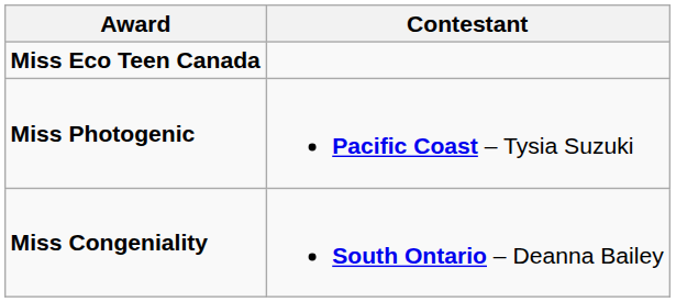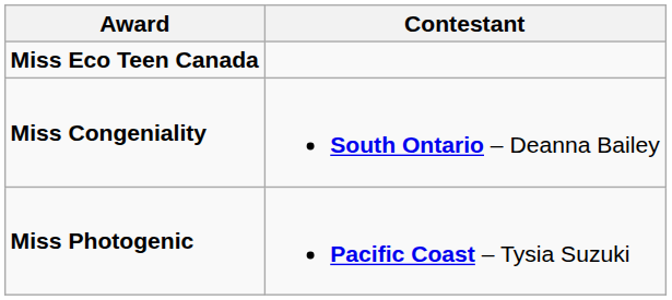rows swapped: Miss Photogenic <-> Miss Congeniality
